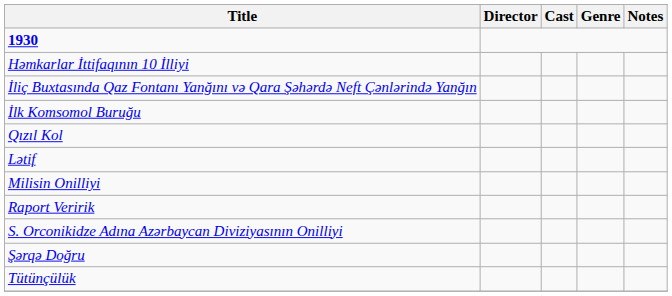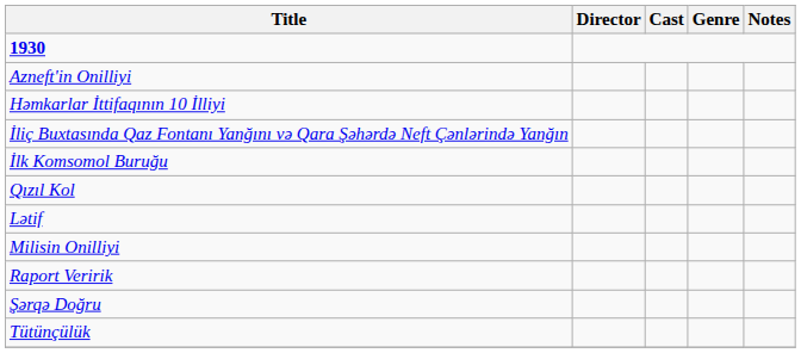+ row: Azneft'in Onilliyi
- row: S. Orconikidze Adına Azərbaycan Diviziyasının Onilliyi
